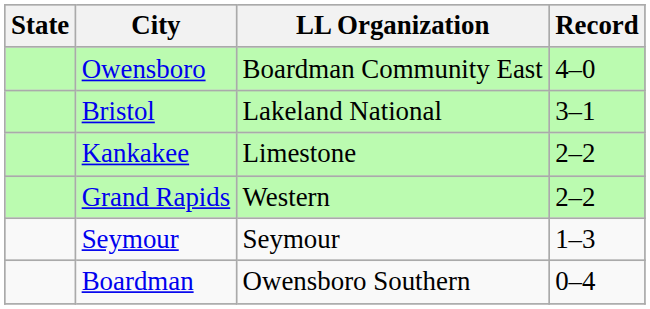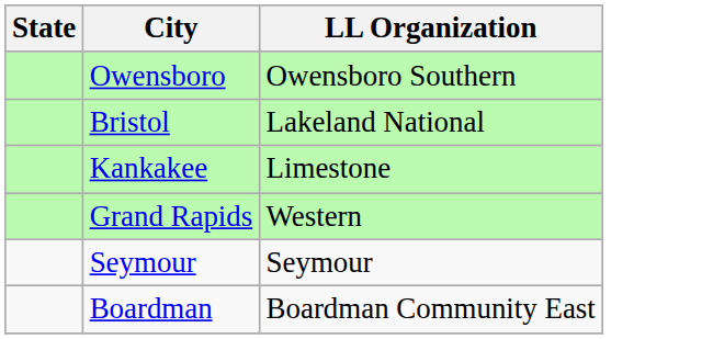- column: Record | 4–0 | 3–1 | 2–2 | 2–2 | 1–3 | 0–4
Owensboro | LL Organization: Boardman Community East -> Owensboro Southern
Boardman | LL Organization: Owensboro Southern -> Boardman Community East
